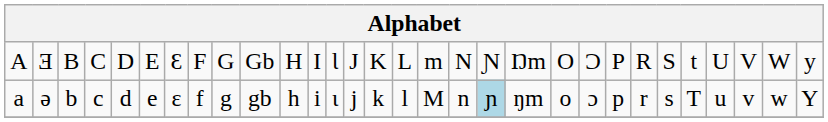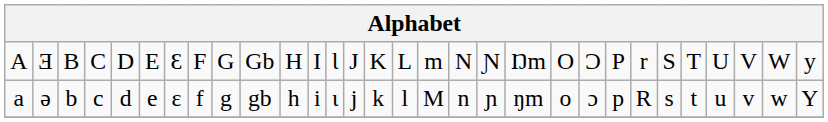A | column 24: R -> r
A | column 26: t -> T
a | column 19: lightblue background -> no background
a | column 24: r -> R
a | column 26: T -> t
